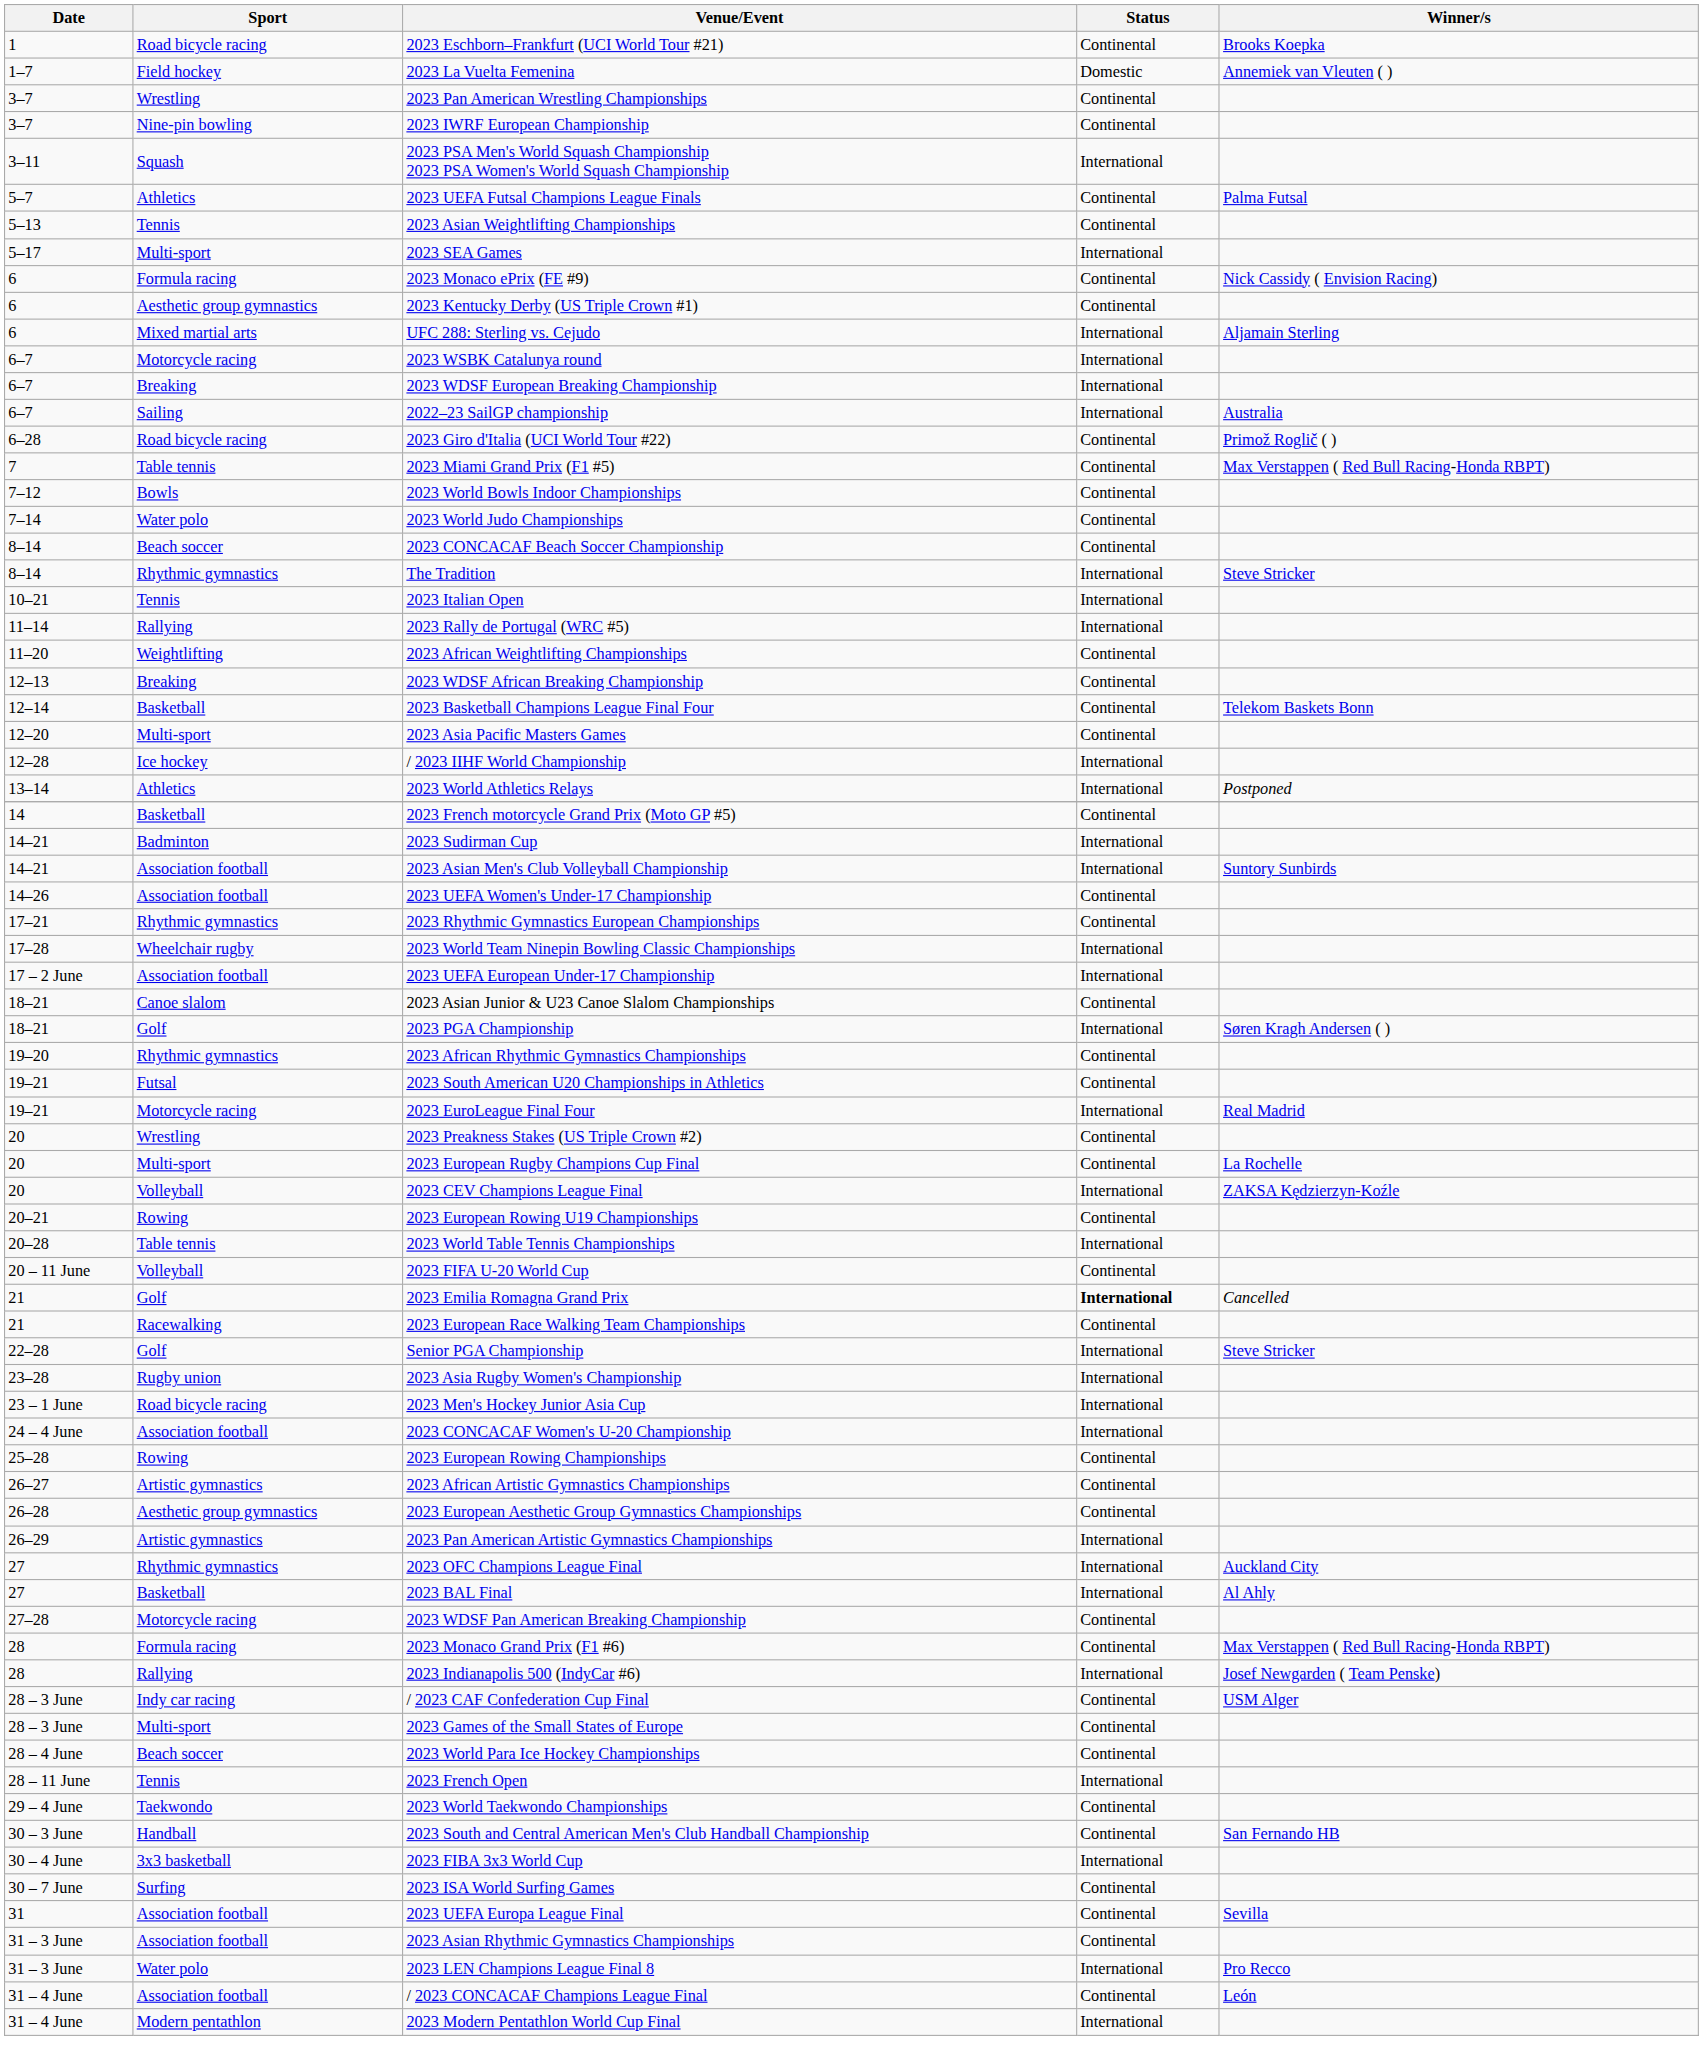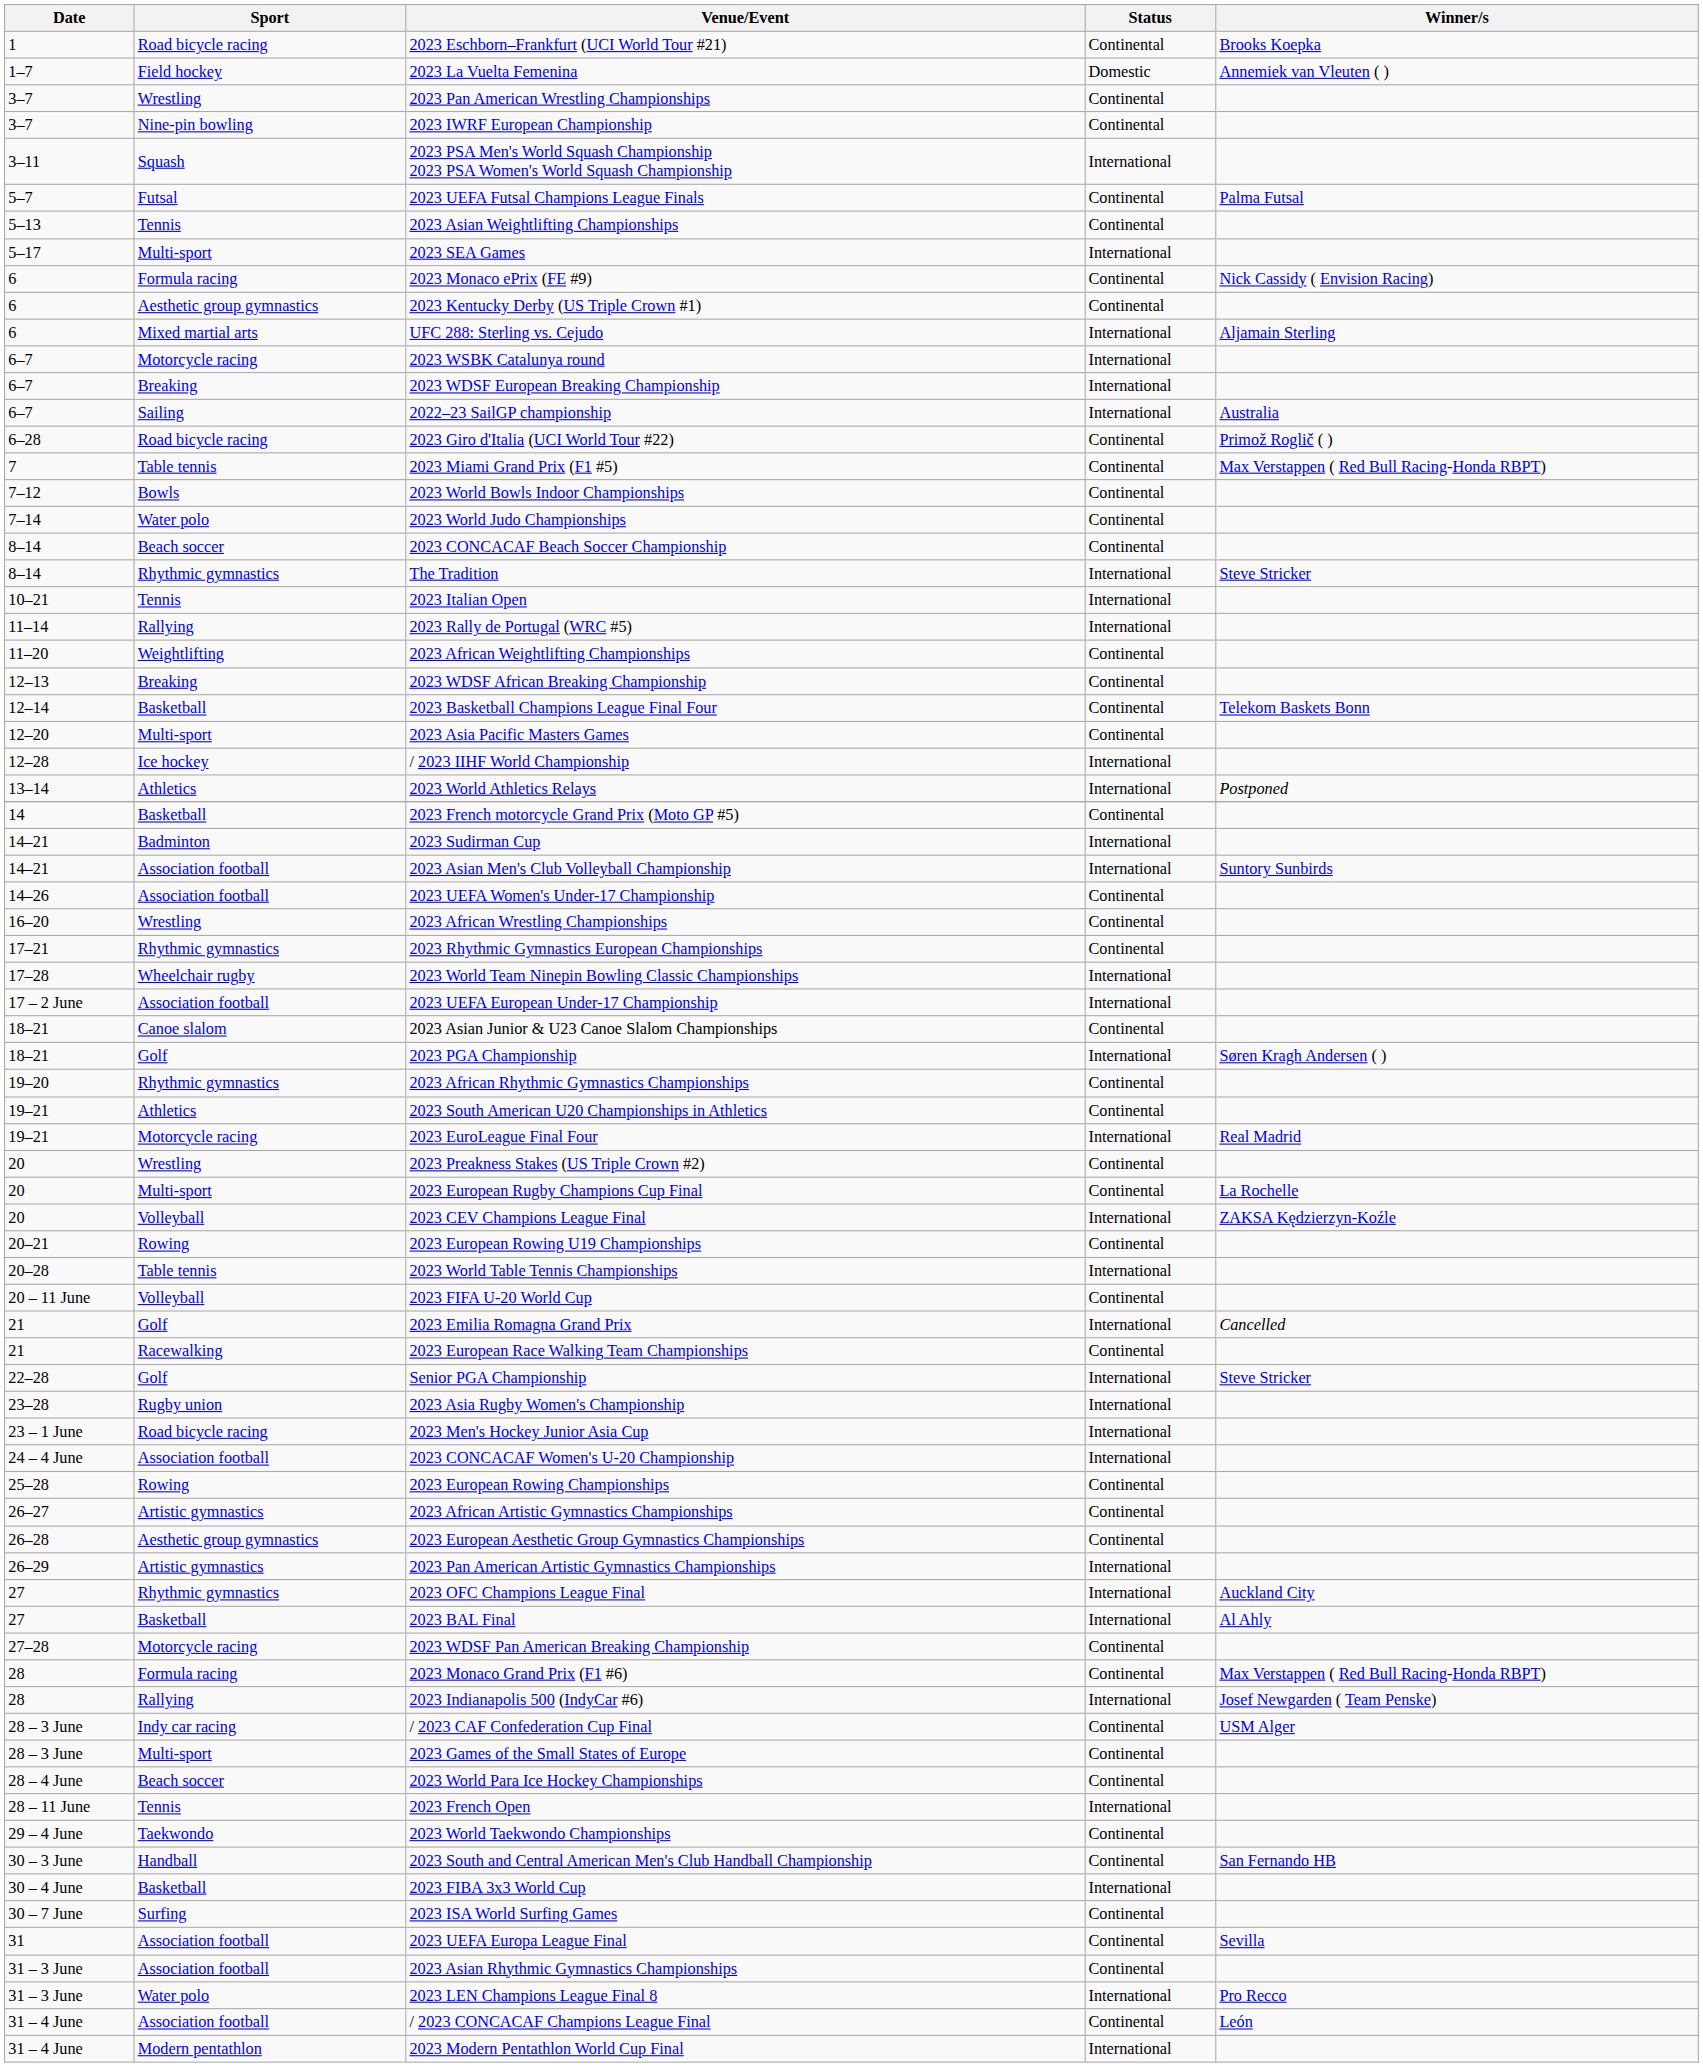2023 UEFA Futsal Champions League Finals | Sport: Athletics -> Futsal
+ row: 16–20 | Wrestling | 2023 African Wrestling Championships | Continental
2023 South American U20 Championships in Athletics | Sport: Futsal -> Athletics
2023 Emilia Romagna Grand Prix | Status: bold -> normal
2023 FIBA 3x3 World Cup | Sport: 3x3 basketball -> Basketball
